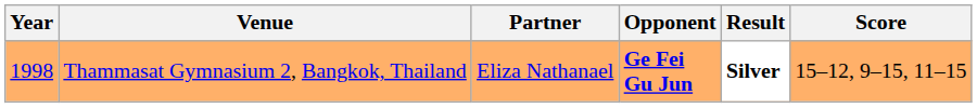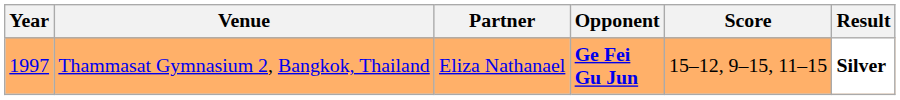columns swapped: Score <-> Result
Thammasat Gymnasium 2, Bangkok, Thailand | Year: 1998 -> 1997
